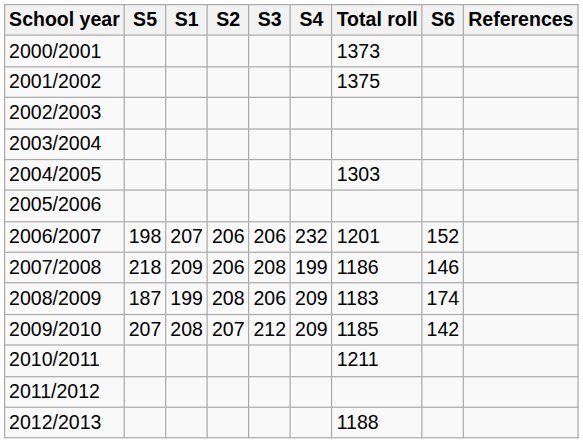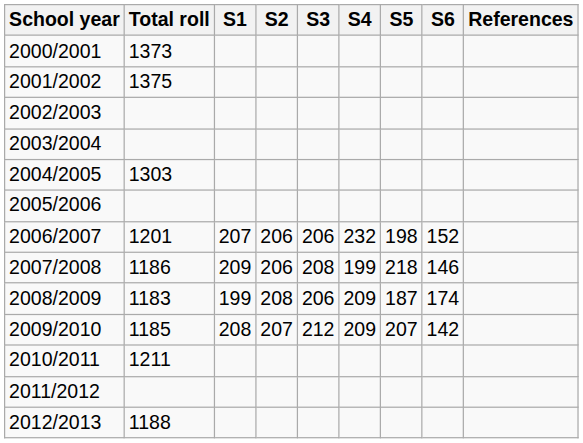columns swapped: Total roll <-> S5
